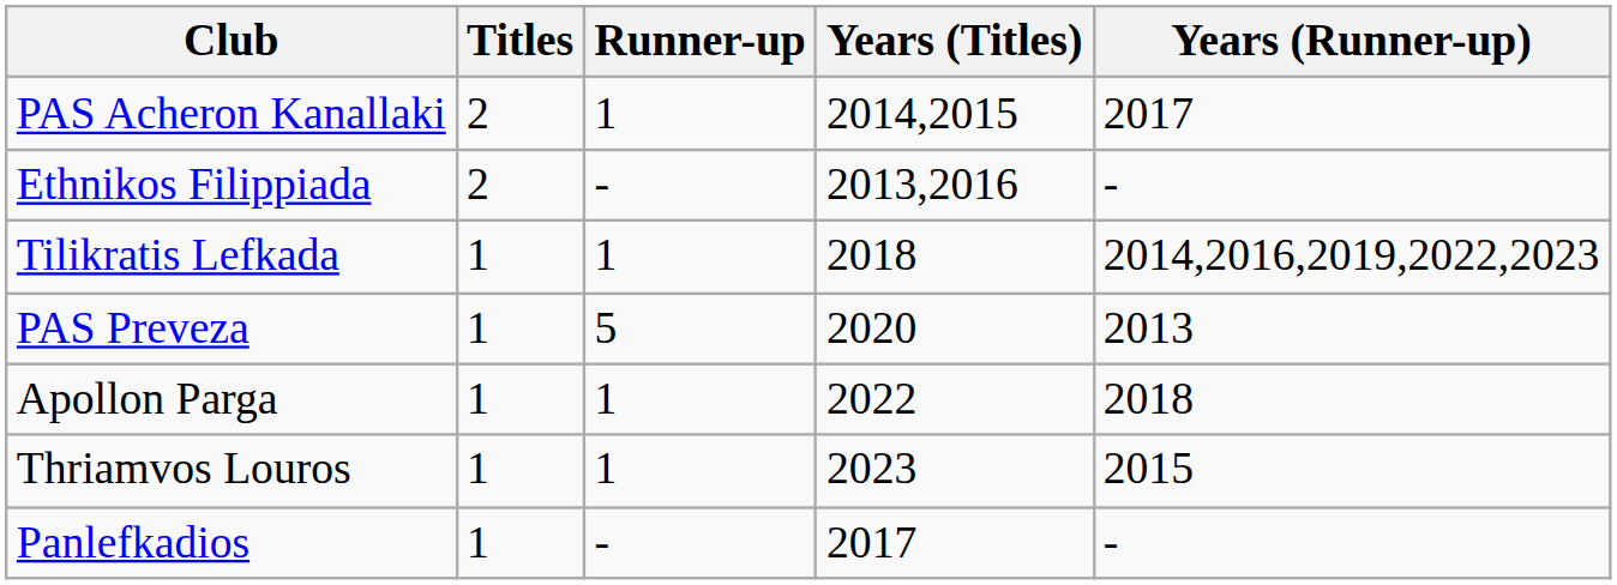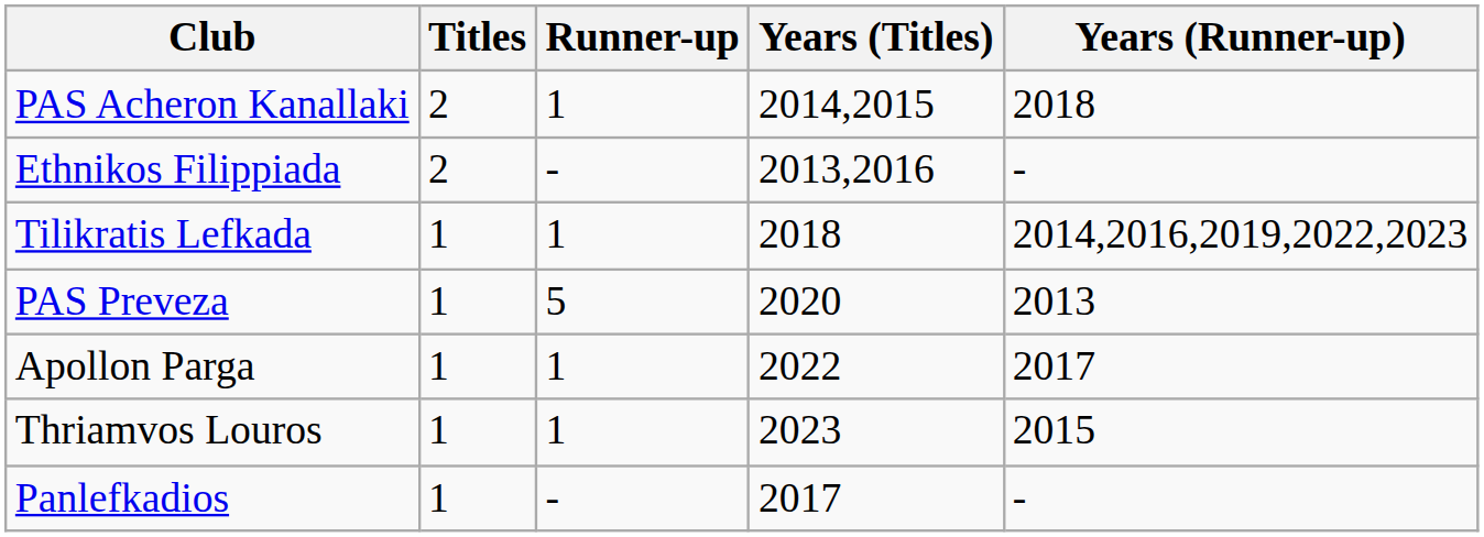PAS Acheron Kanallaki | Years (Runner-up): 2017 -> 2018
Apollon Parga | Years (Runner-up): 2018 -> 2017
